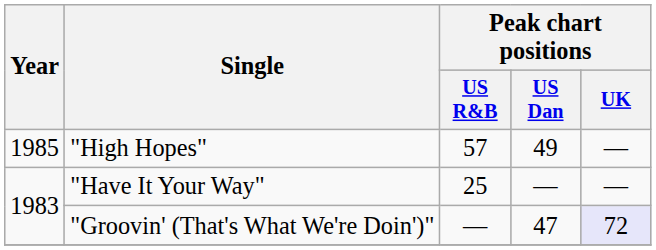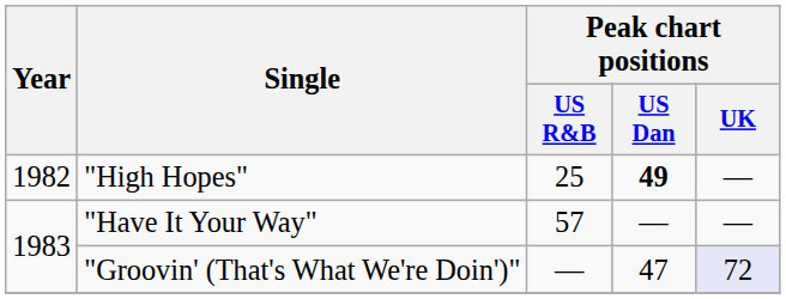"High Hopes" | Year: 1985 -> 1982
"High Hopes" | Peak chart positions / US R&B: 57 -> 25
"High Hopes" | Peak chart positions / US Dan: normal -> bold
"Have It Your Way" | Peak chart positions / US R&B: 25 -> 57
